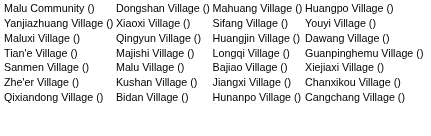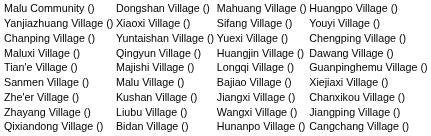+ row: Chanping Village () | Yuntaishan Village () | Yuexi Village () | Chengping Village ()
+ row: Zhayang Village () | Liubu Village () | Wangxi Village () | Jiangping Village ()
